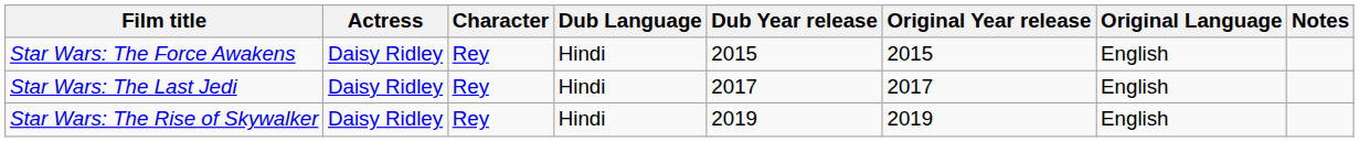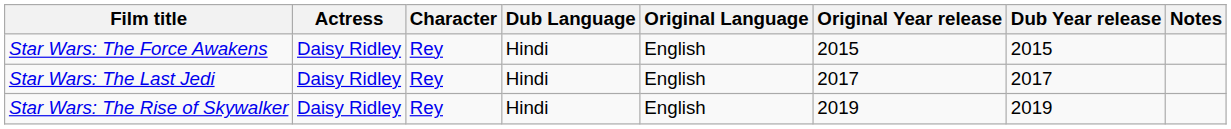columns swapped: Original Language <-> Dub Year release
